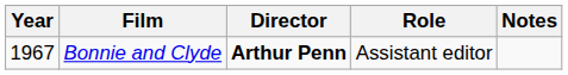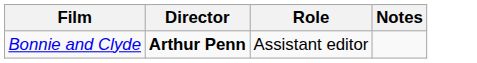- column: Year | 1967
